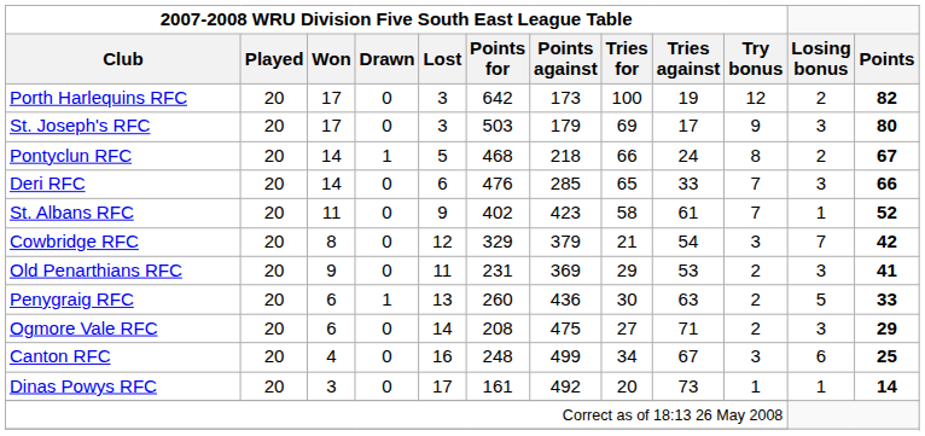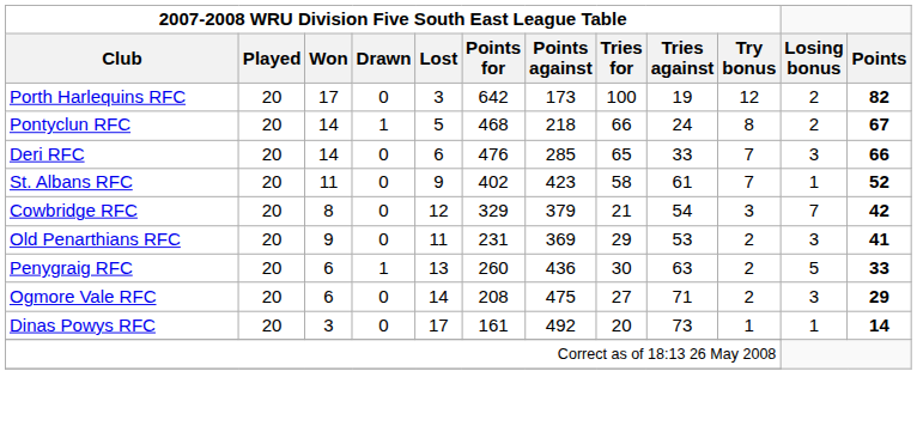- row: St. Joseph's RFC | 20 | 17 | 0 | 3 | 503 | 179 | 69 | 17 | 9 | 3 | 80
- row: Canton RFC | 20 | 4 | 0 | 16 | 248 | 499 | 34 | 67 | 3 | 6 | 25
